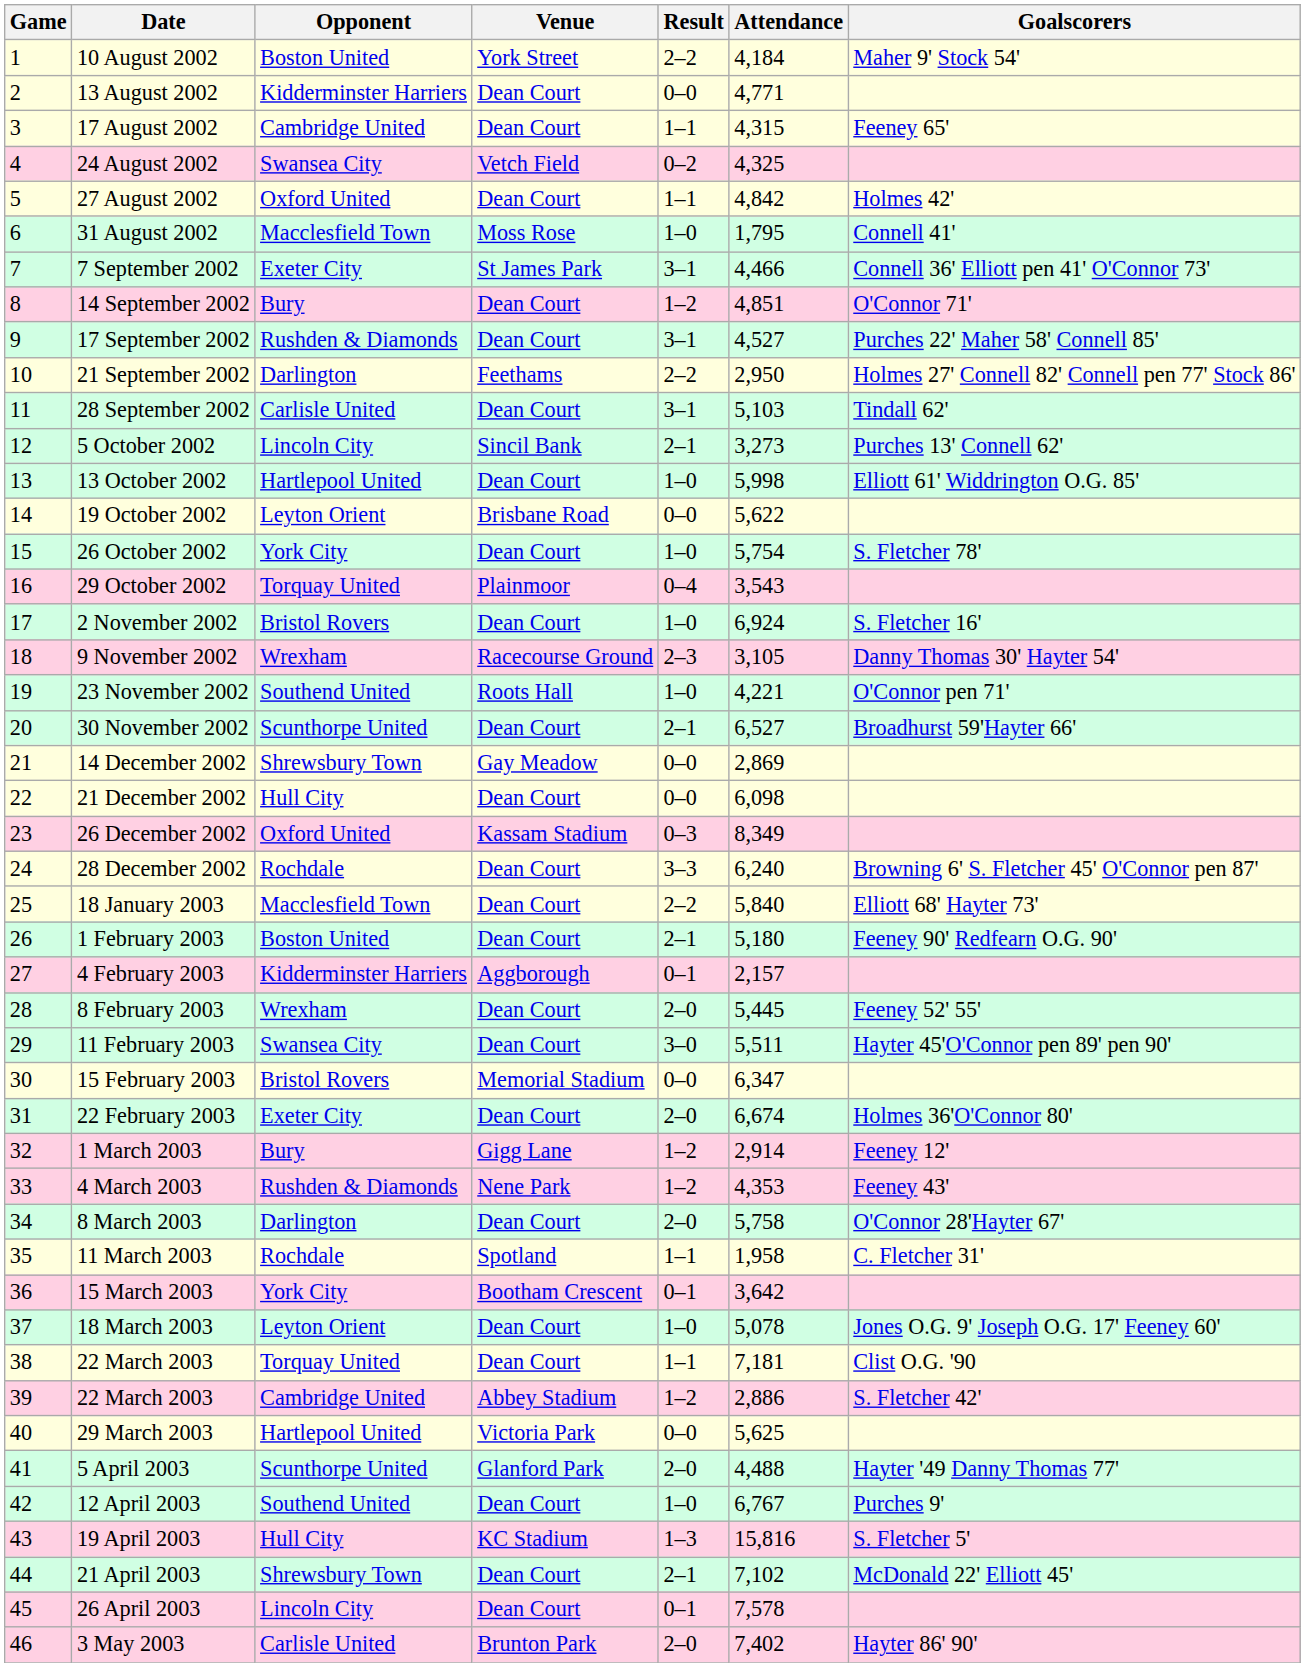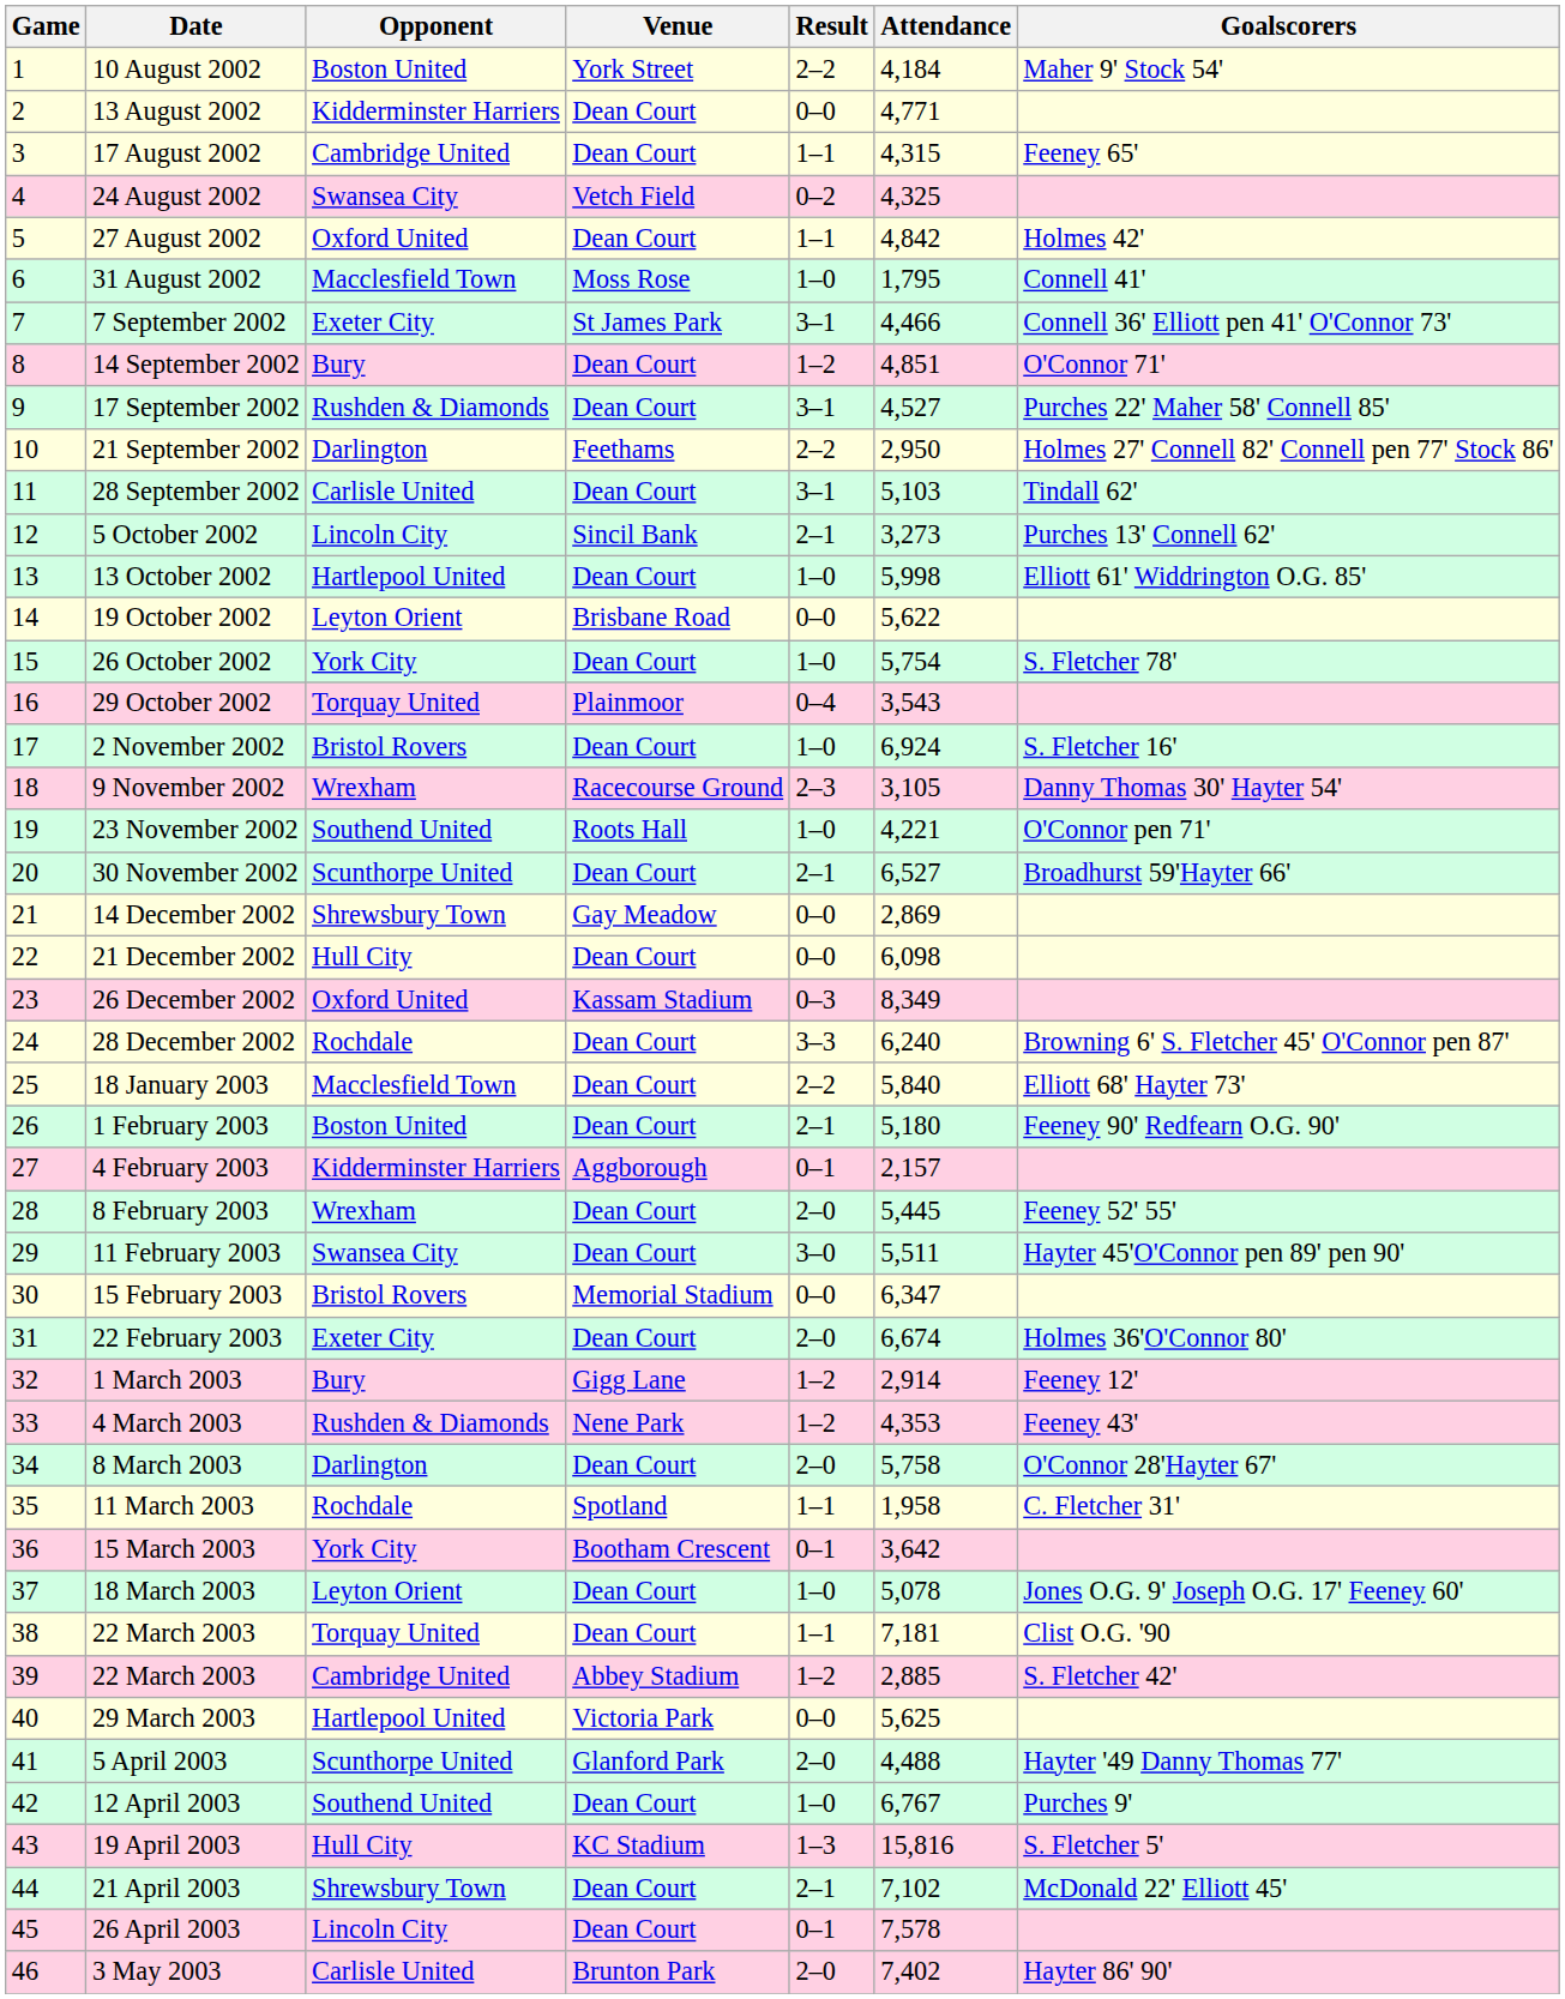39 / 22 March 2003 | Attendance: 2,886 -> 2,885
